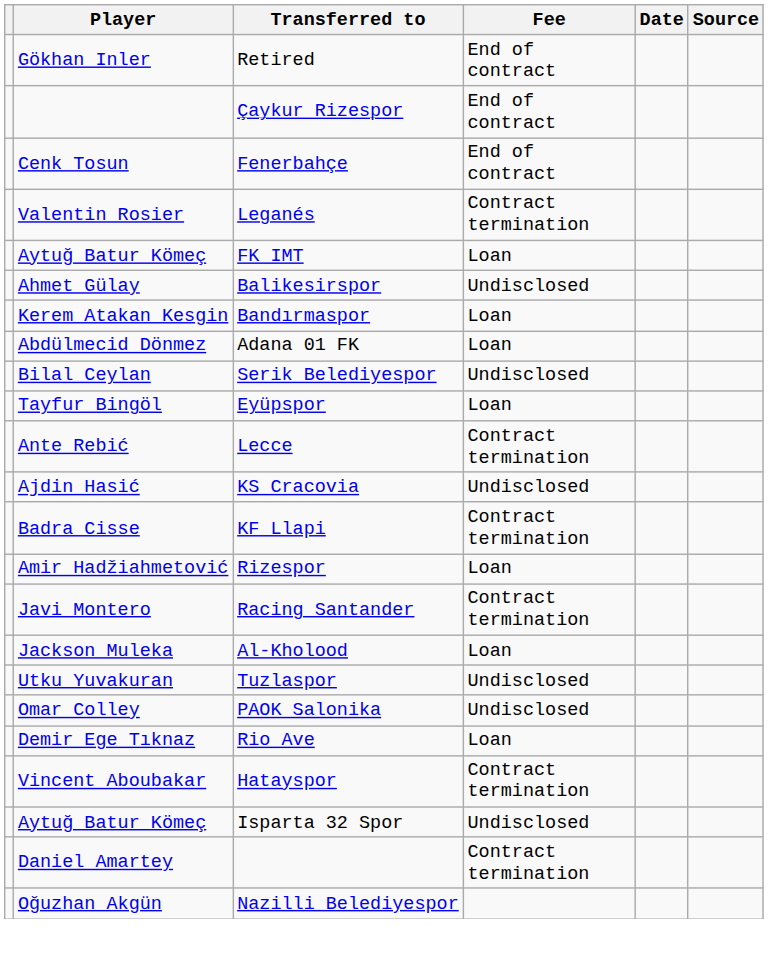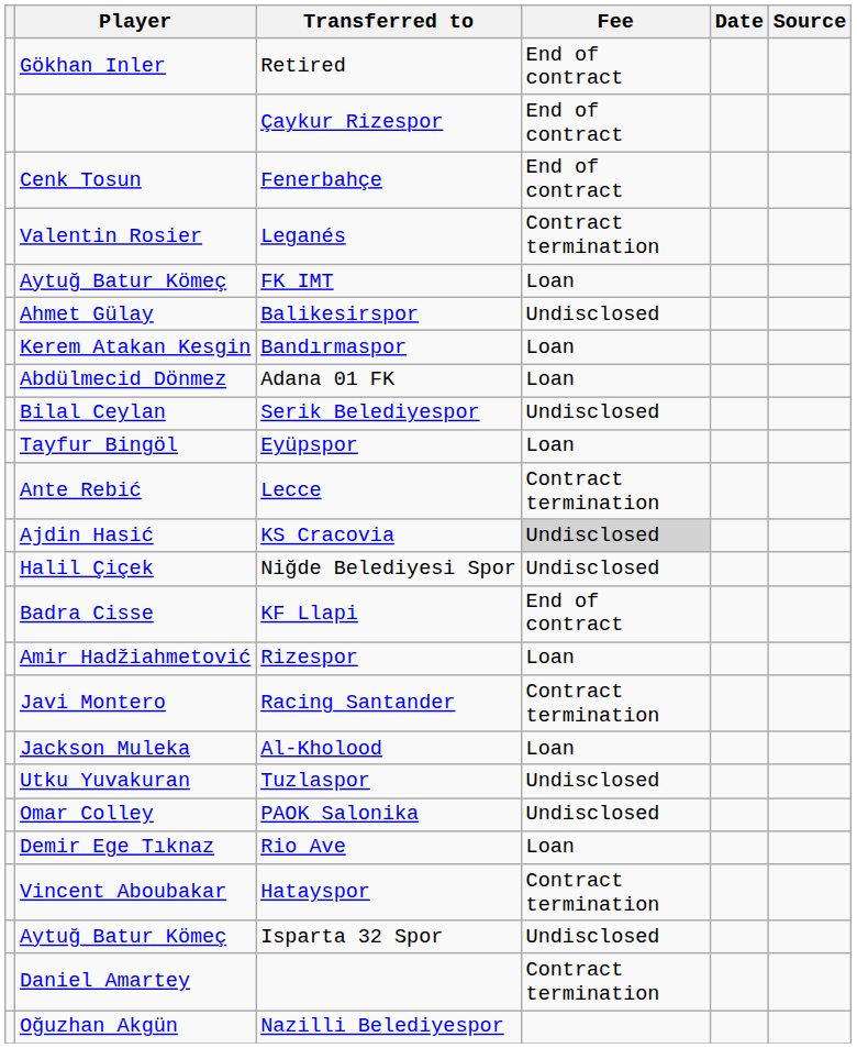KS Cracovia | Fee: no background -> lightgrey background
+ row: Halil Çiçek | Niğde Belediyesi Spor | Undisclosed
KF Llapi | Fee: Contract termination -> End of contract
